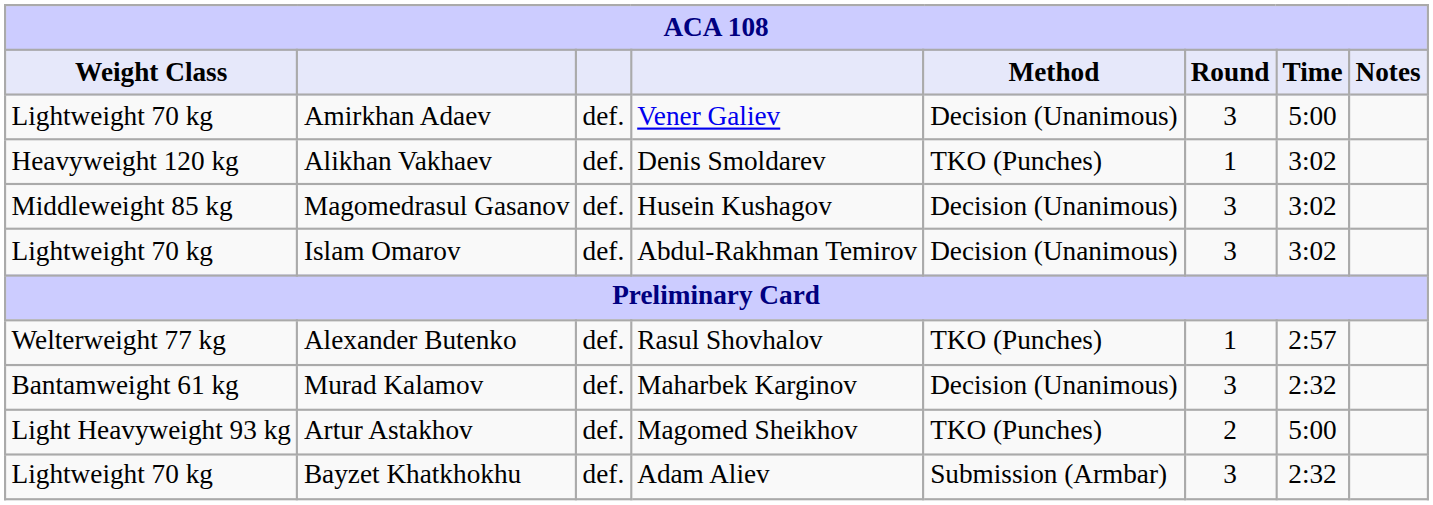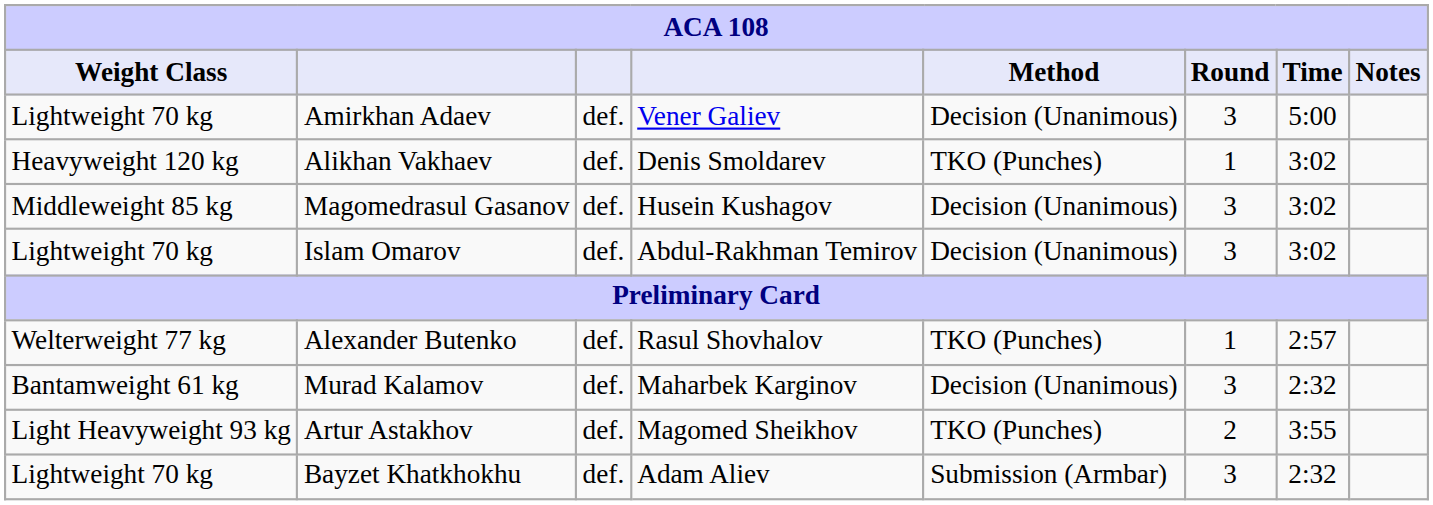Artur Astakhov | Time: 5:00 -> 3:55
